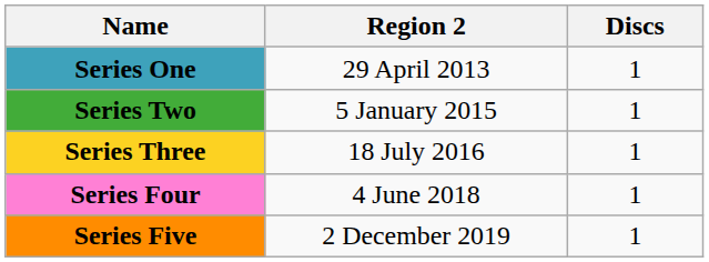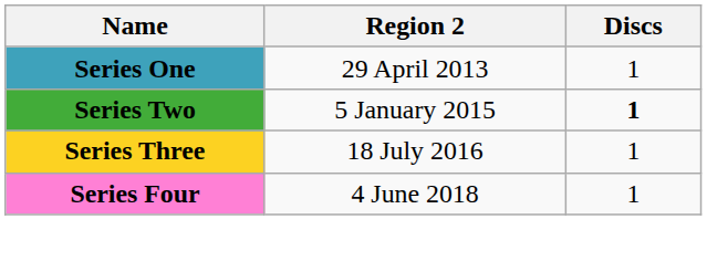Series Two | Discs: normal -> bold
- row: Series Five | 2 December 2019 | 1
